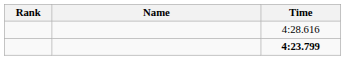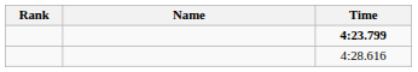rows swapped: 4:23.799 <-> 4:28.616
